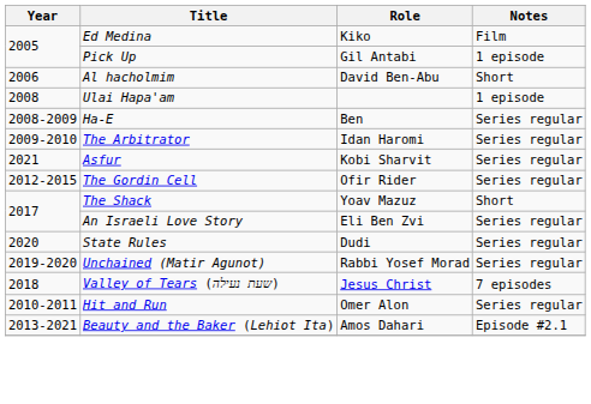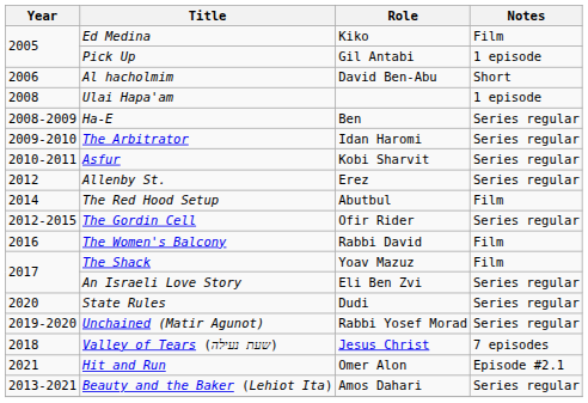Asfur | Year: 2021 -> 2010-2011
+ row: 2012 | Allenby St. | Erez | Series regular
+ row: 2014 | The Red Hood Setup | Abutbul | Film
+ row: 2016 | The Women's Balcony | Rabbi David | Film
The Shack | Notes: Short -> Film
Hit and Run | Year: 2010-2011 -> 2021
Hit and Run | Notes: Series regular -> Episode #2.1
Beauty and the Baker (Lehiot Ita) | Notes: Episode #2.1 -> Series regular
